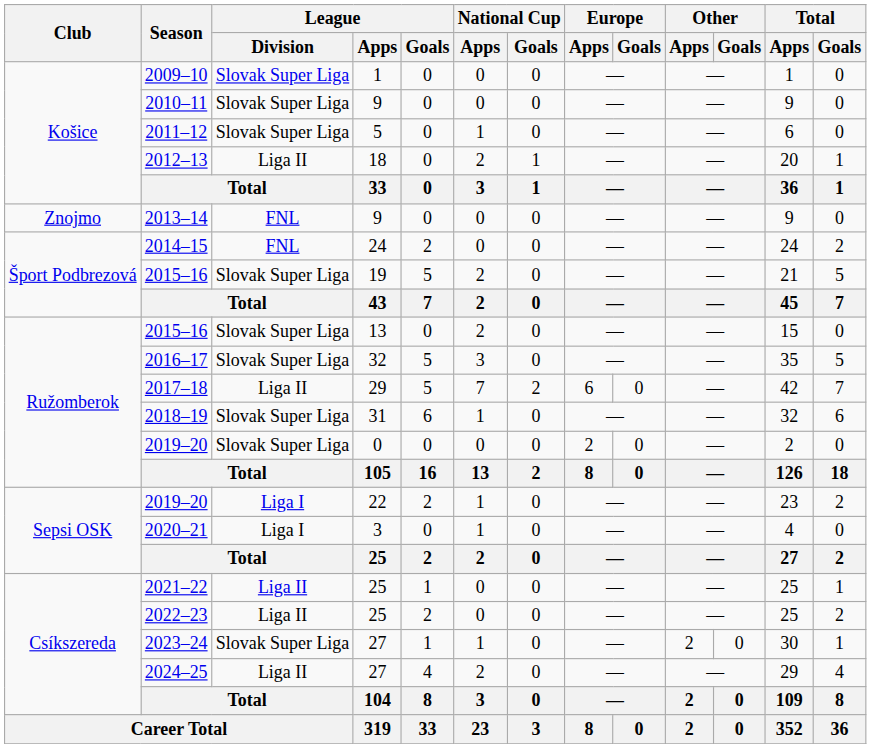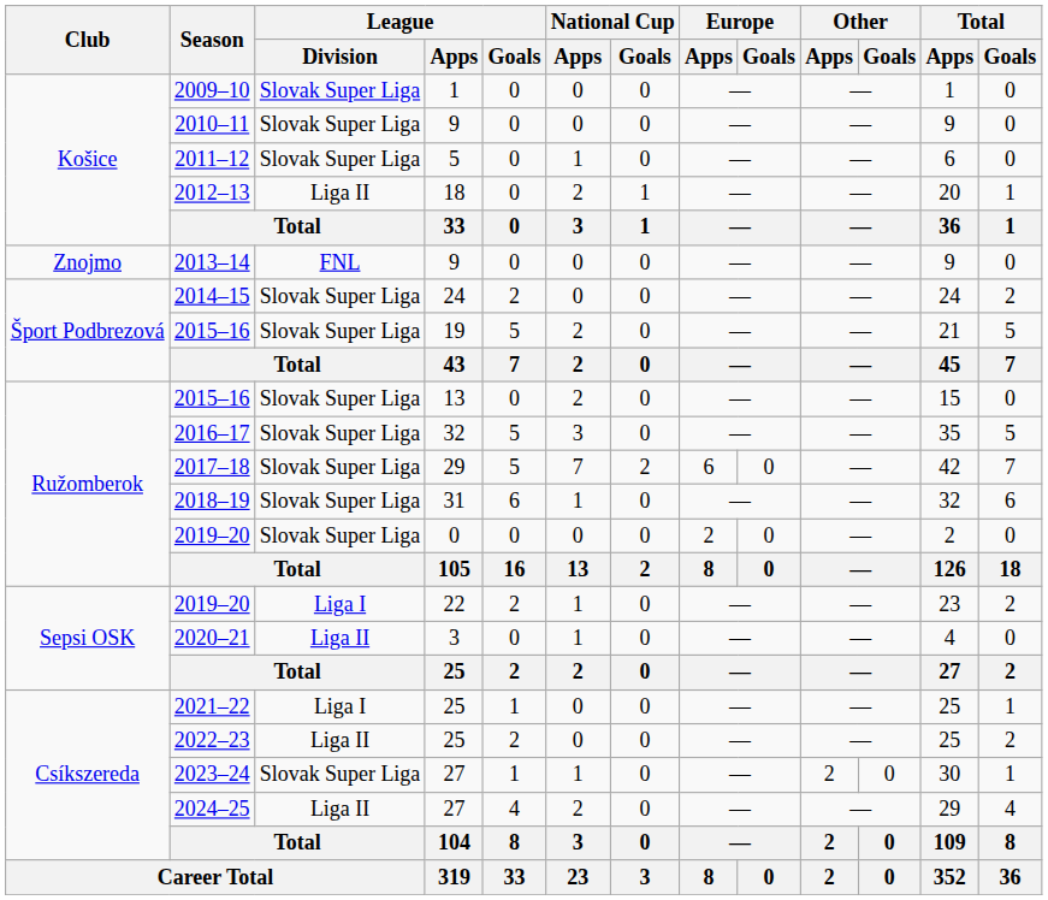2014–15 | League / Division: FNL -> Slovak Super Liga
2017–18 | League / Division: Liga II -> Slovak Super Liga
2020–21 | League / Division: Liga I -> Liga II
2021–22 | League / Division: Liga II -> Liga I
